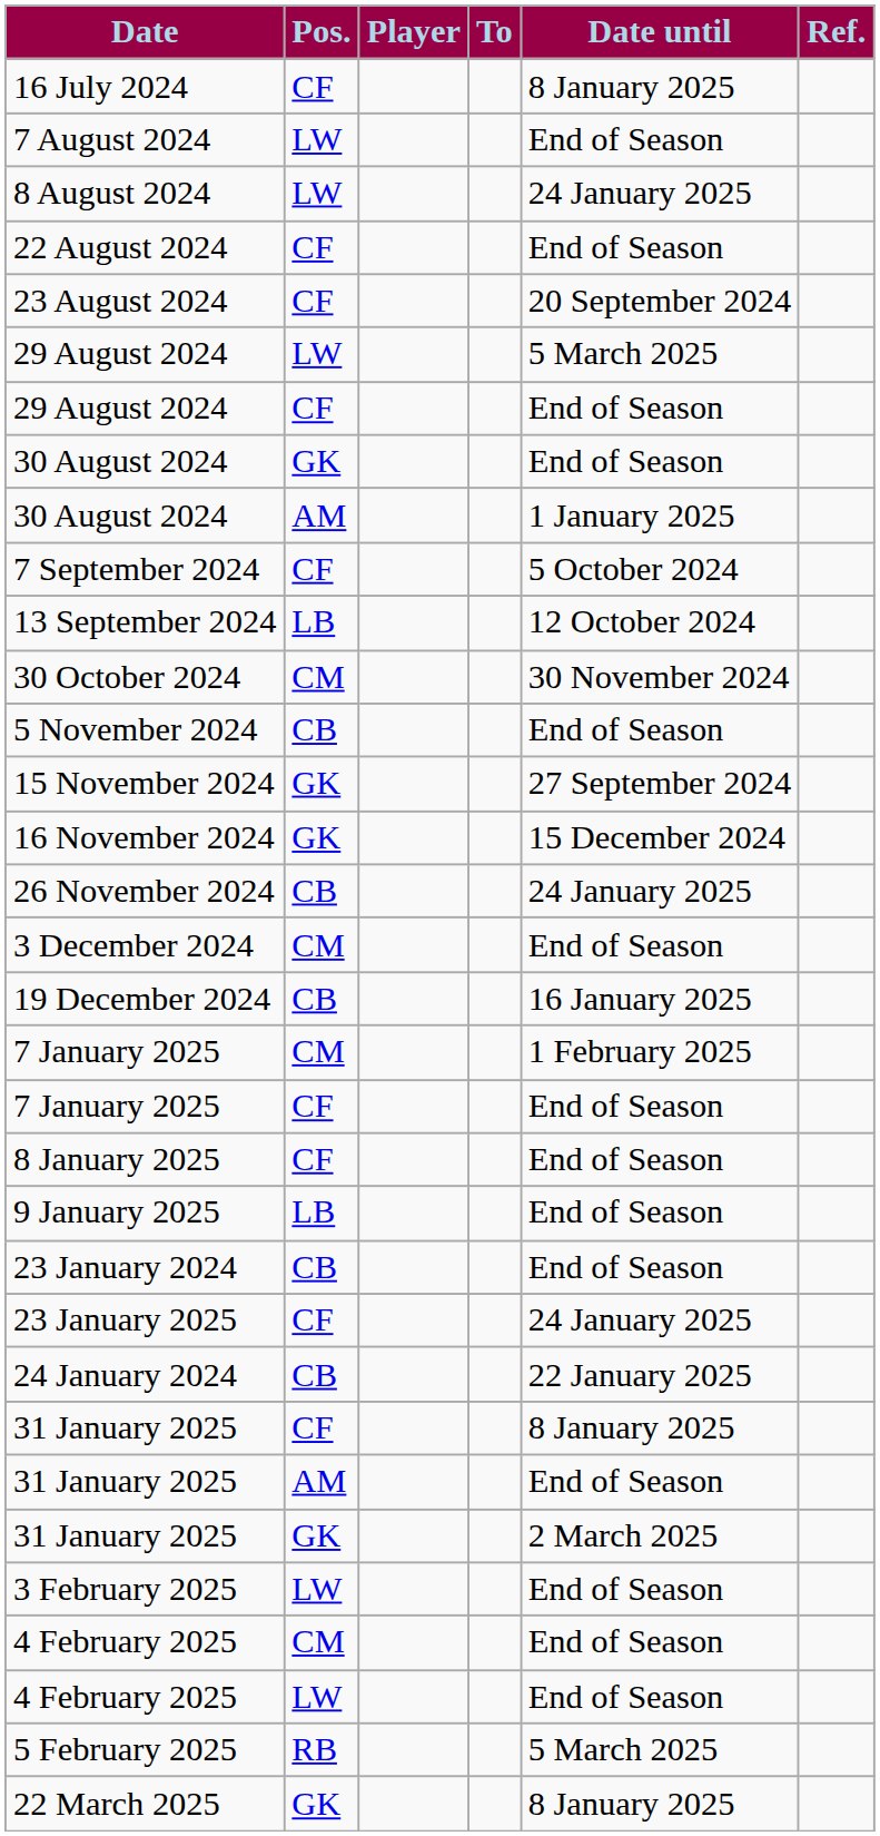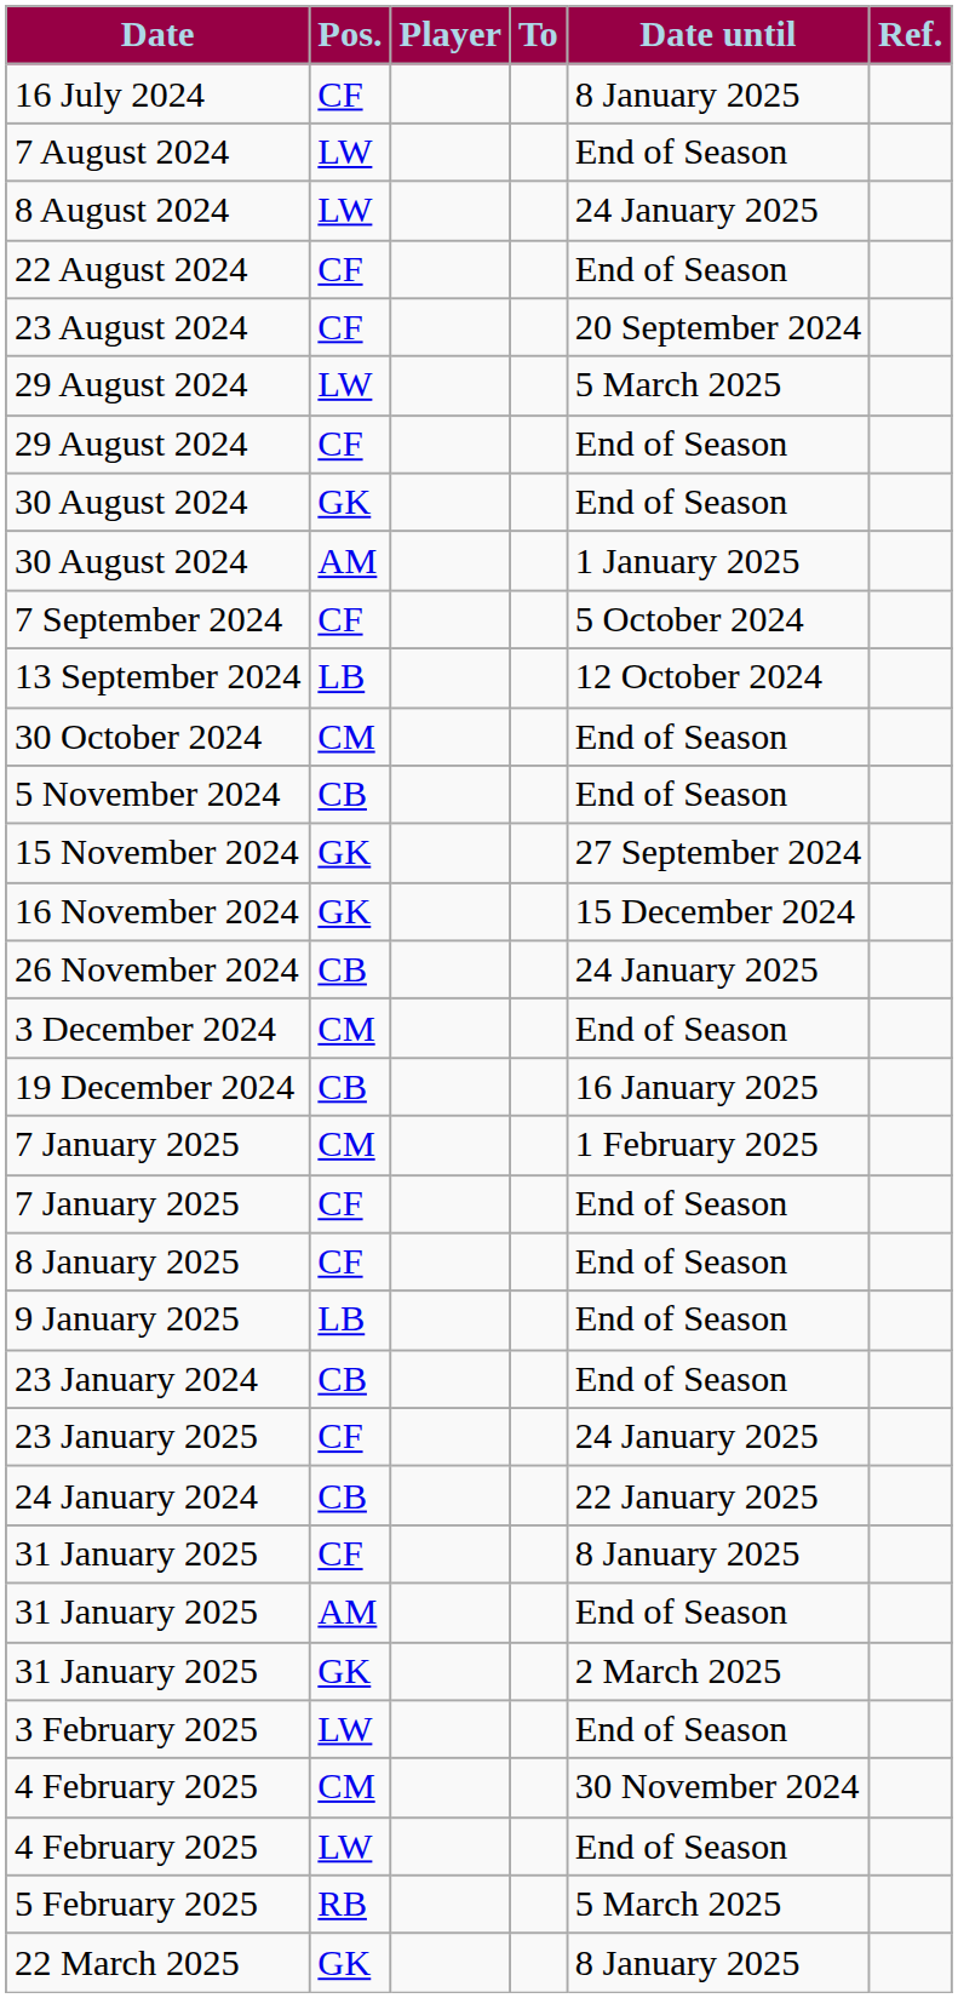30 October 2024 | Date until: 30 November 2024 -> End of Season
4 February 2025 / CM | Date until: End of Season -> 30 November 2024
